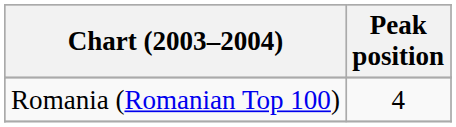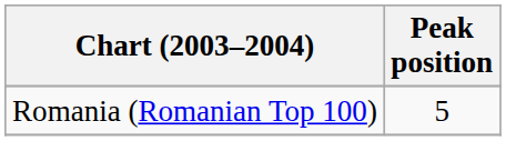Romania (Romanian Top 100) | Peak position: 4 -> 5
